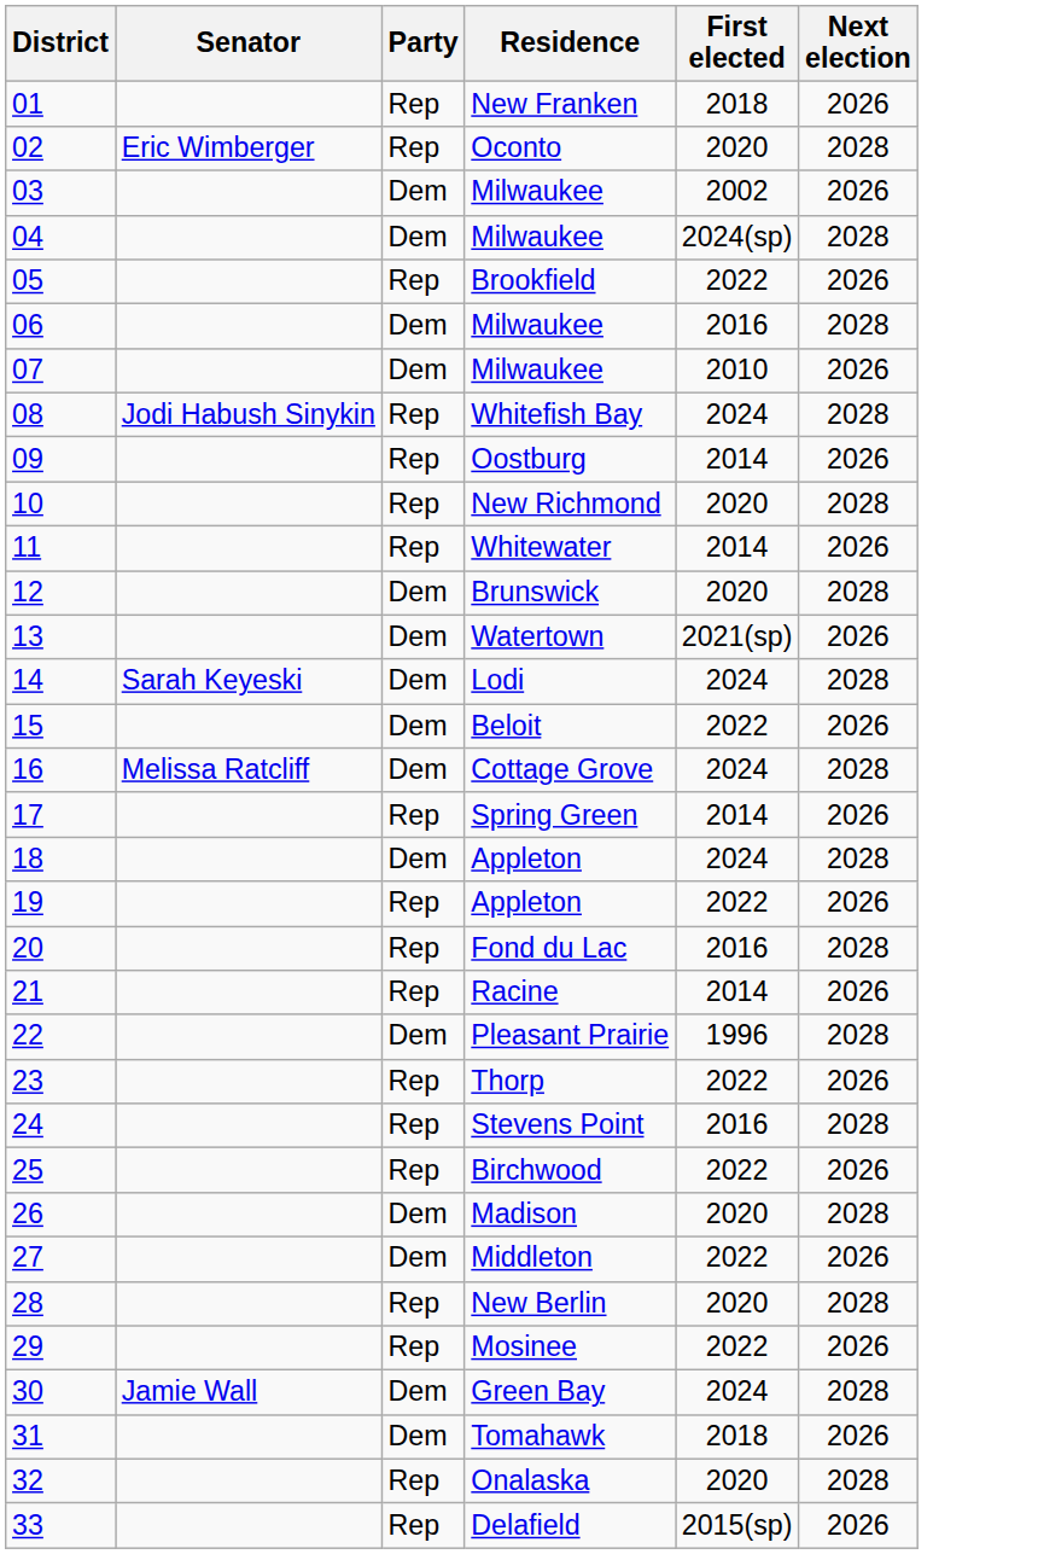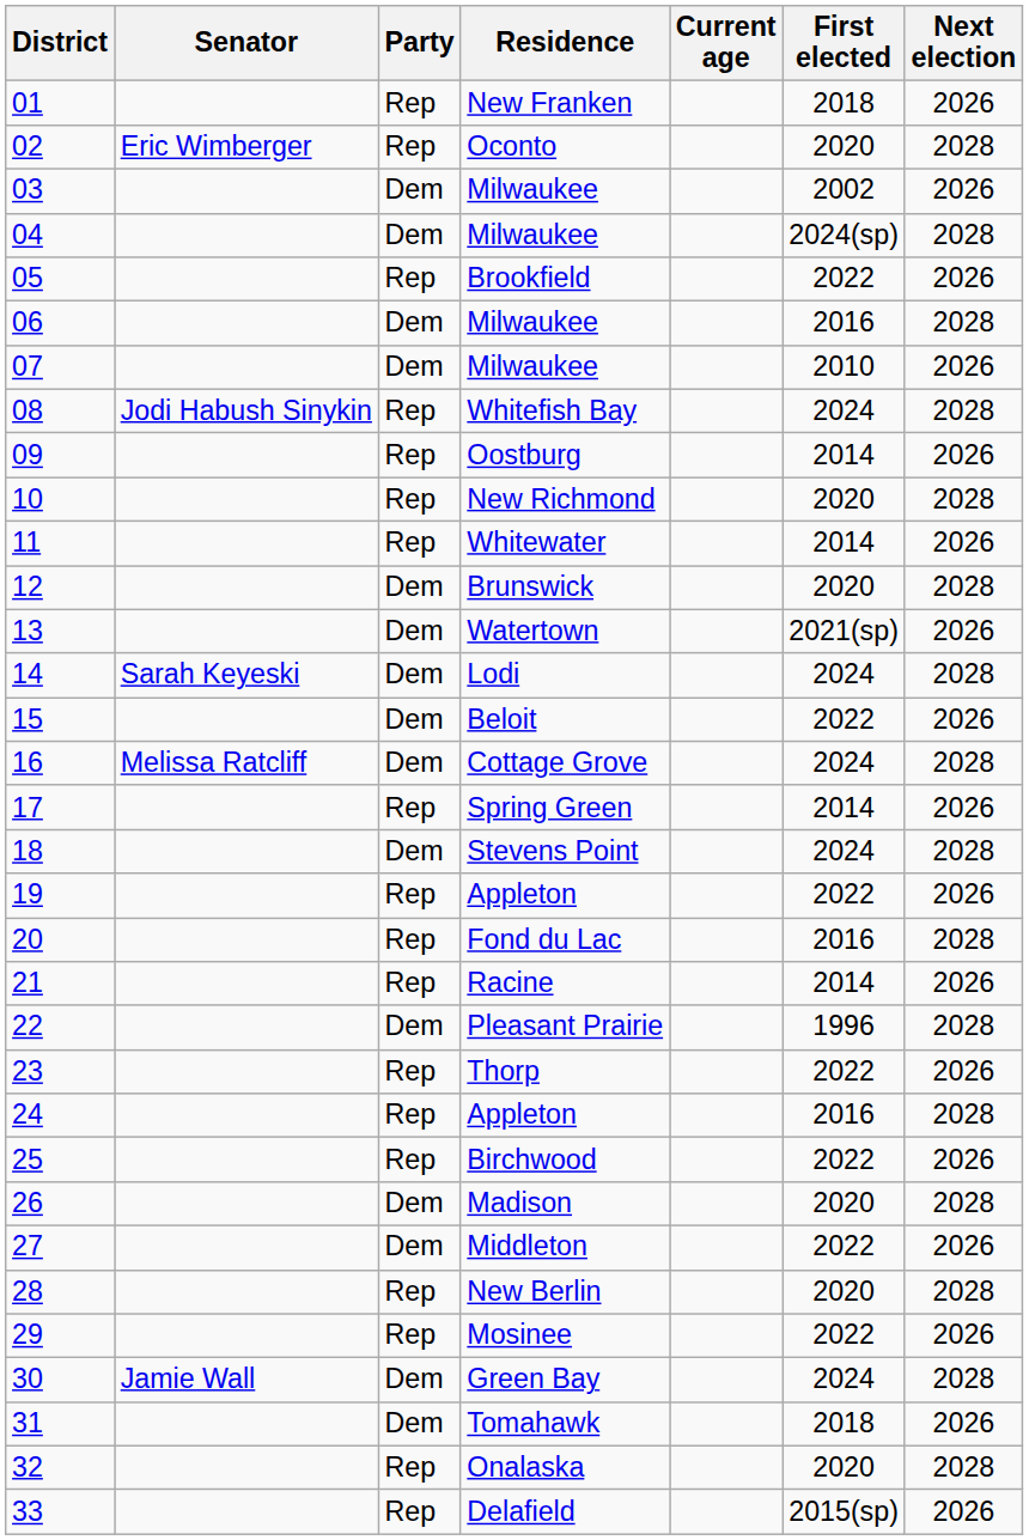+ column: Current age
18 | Residence: Appleton -> Stevens Point
24 | Residence: Stevens Point -> Appleton
